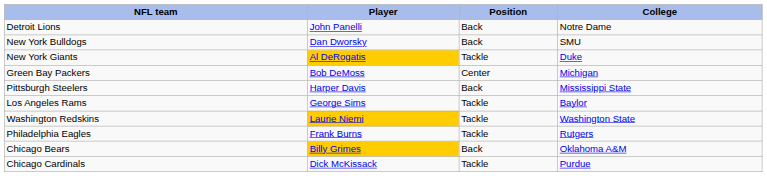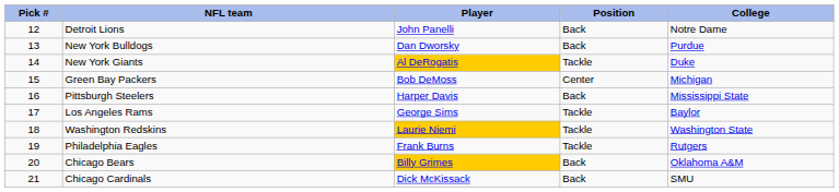+ column: Pick # | 12 | 13 | 14 | 15 | 16 | 17 | 18 | 19 | 20 | 21
New York Bulldogs | College: SMU -> Purdue
Chicago Cardinals | Position: Tackle -> Back
Chicago Cardinals | College: Purdue -> SMU
